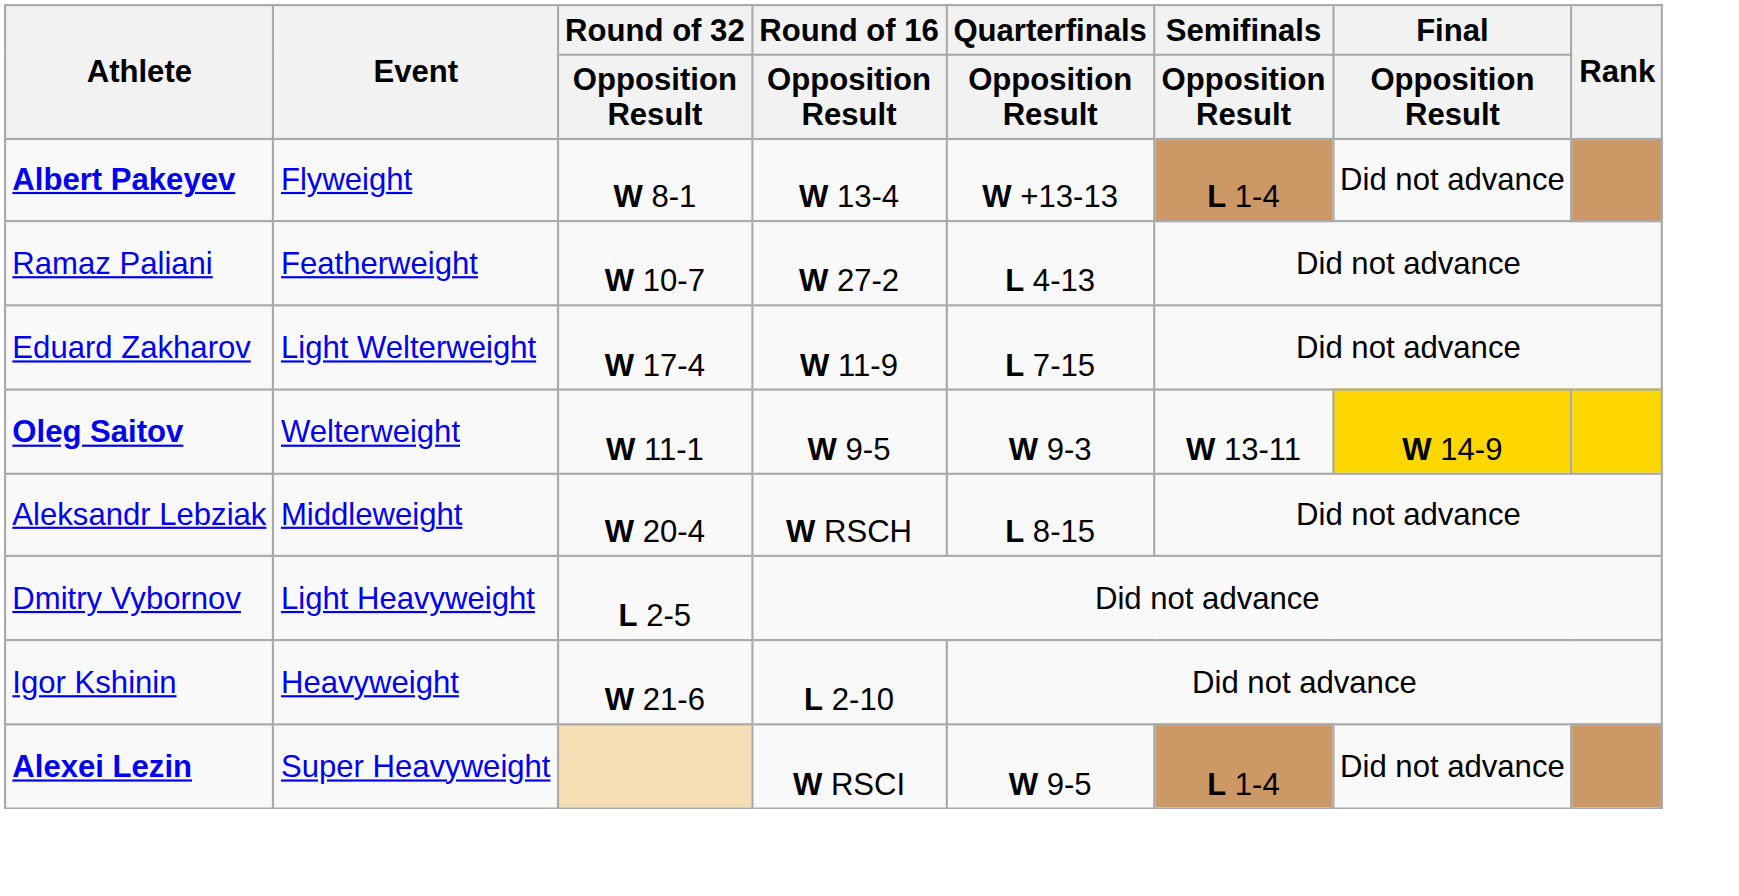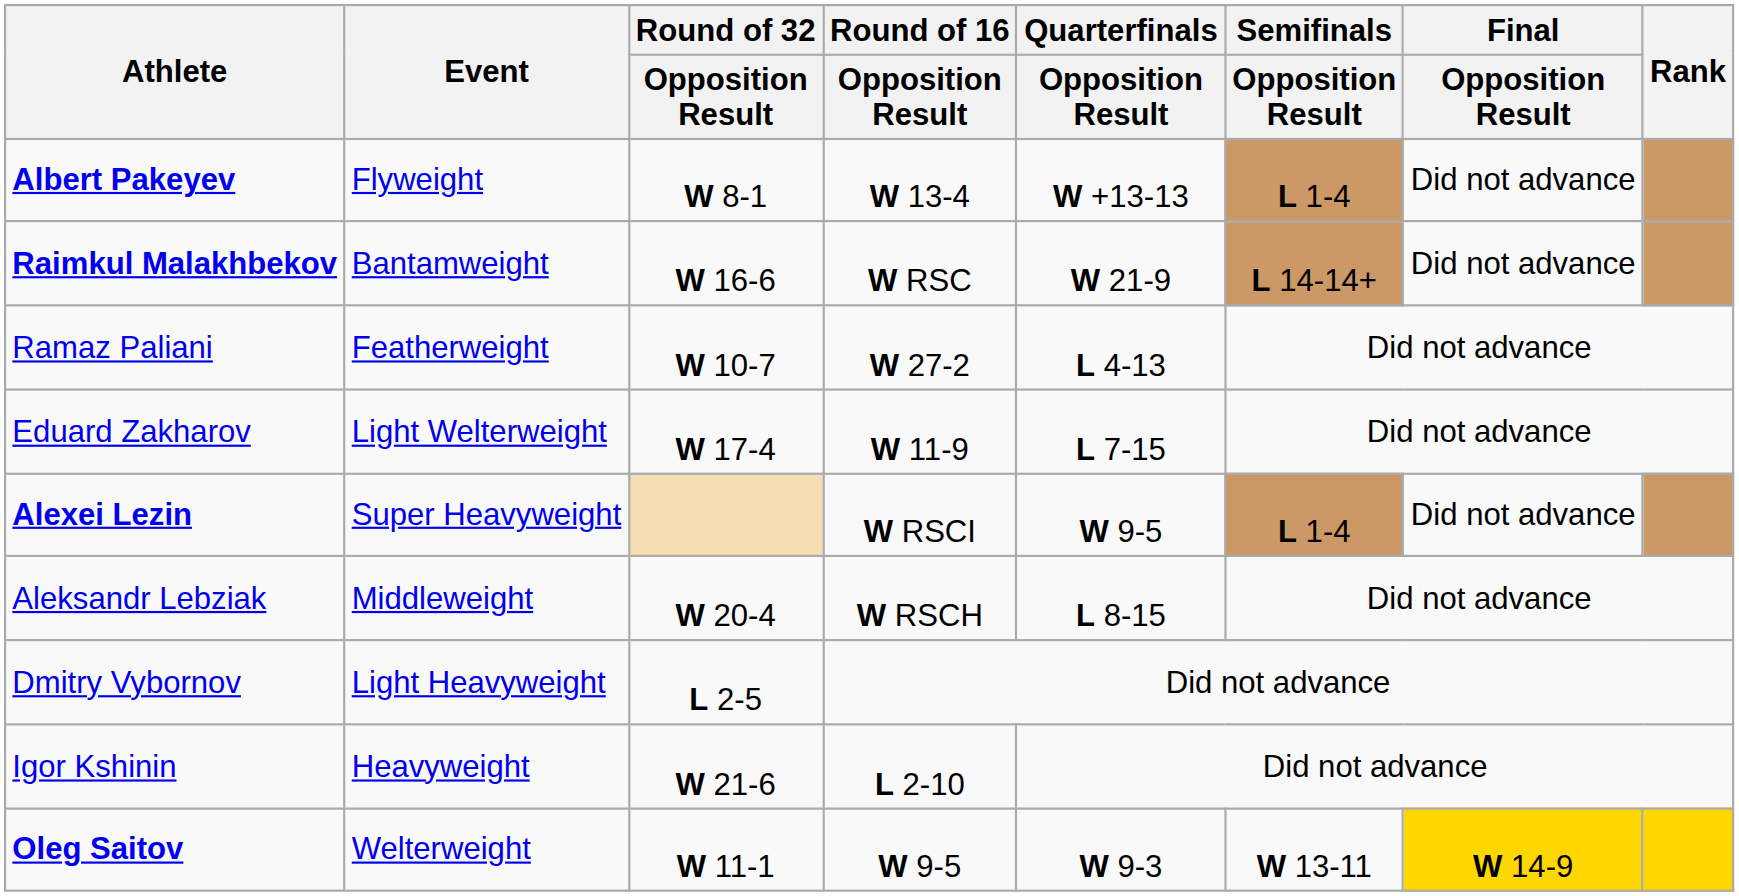+ row: Raimkul Malakhbekov | Bantamweight | W 16-6 | W RSC | W 21-9 | L 14-14+ | Did not advance
rows swapped: Oleg Saitov <-> Alexei Lezin
